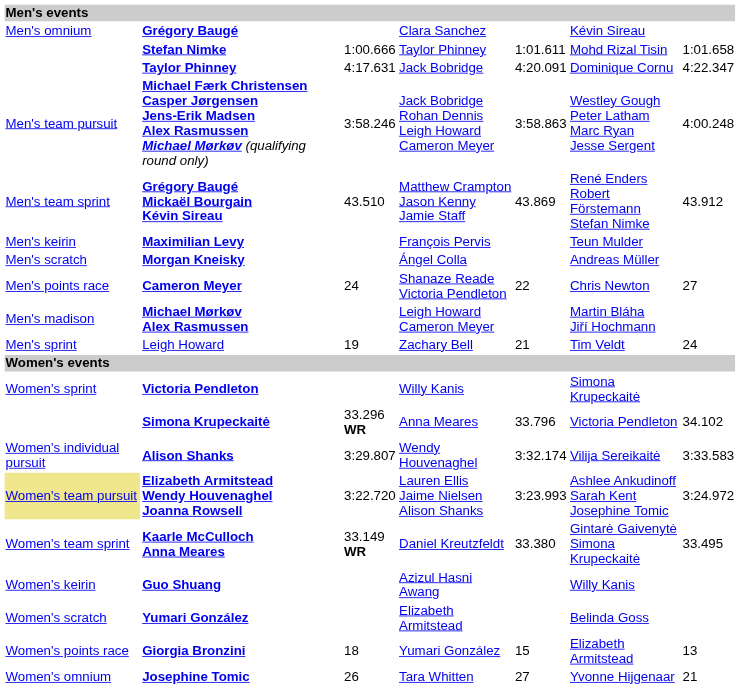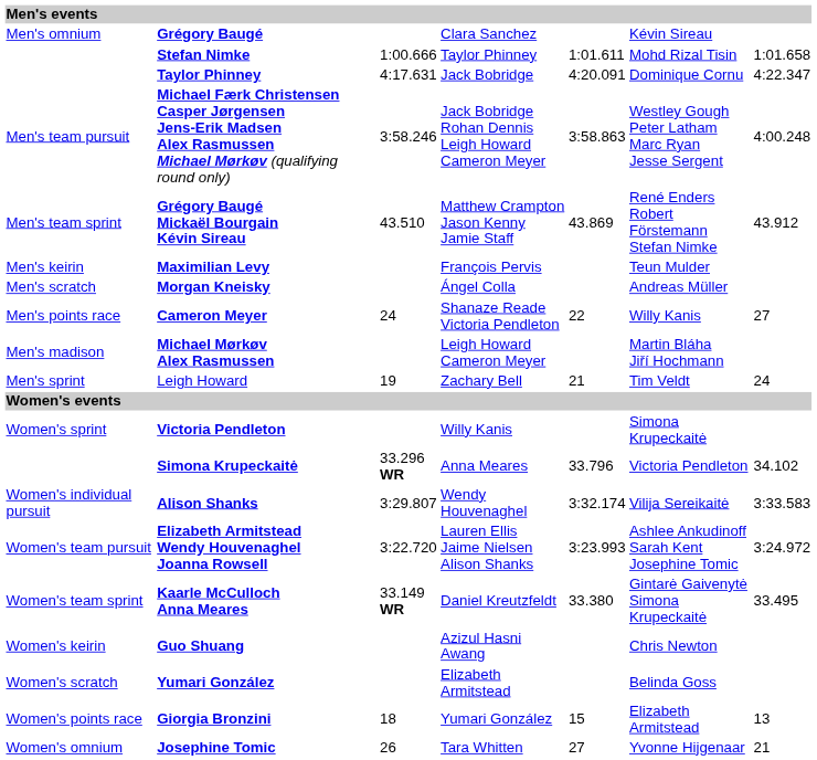Cameron Meyer | column 6: Chris Newton -> Willy Kanis
Elizabeth Armitstead Wendy Houvenaghel Joanna Rowsell | column 1: khaki background -> no background
Guo Shuang | column 6: Willy Kanis -> Chris Newton
